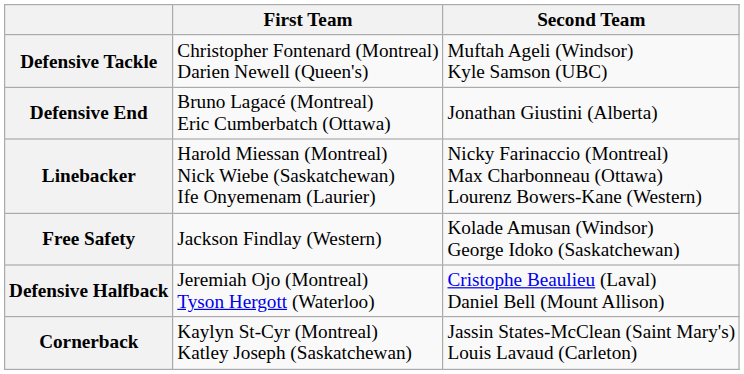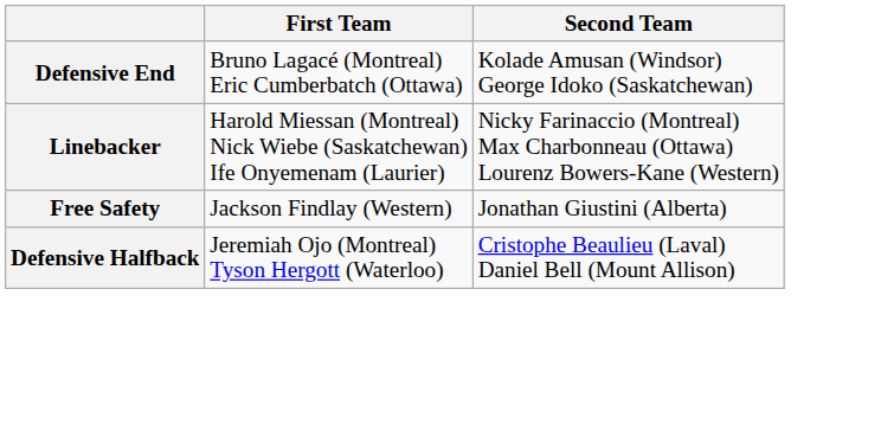- row: Defensive Tackle | Christopher Fontenard (Montreal) Darien Newell (Queen's) | Muftah Ageli (Windsor) Kyle Samson (UBC)
Defensive End | Second Team: Jonathan Giustini (Alberta) -> Kolade Amusan (Windsor) George Idoko (Saskatchewan)
Free Safety | Second Team: Kolade Amusan (Windsor) George Idoko (Saskatchewan) -> Jonathan Giustini (Alberta)
- row: Cornerback | Kaylyn St-Cyr (Montreal) Katley Joseph (Saskatchewan) | Jassin States-McClean (Saint Mary's) Louis Lavaud (Carleton)
